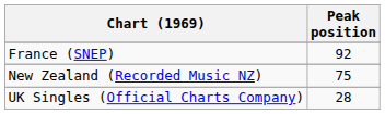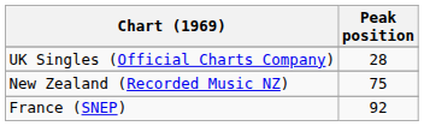rows swapped: France (SNEP) <-> UK Singles (Official Charts Company)
